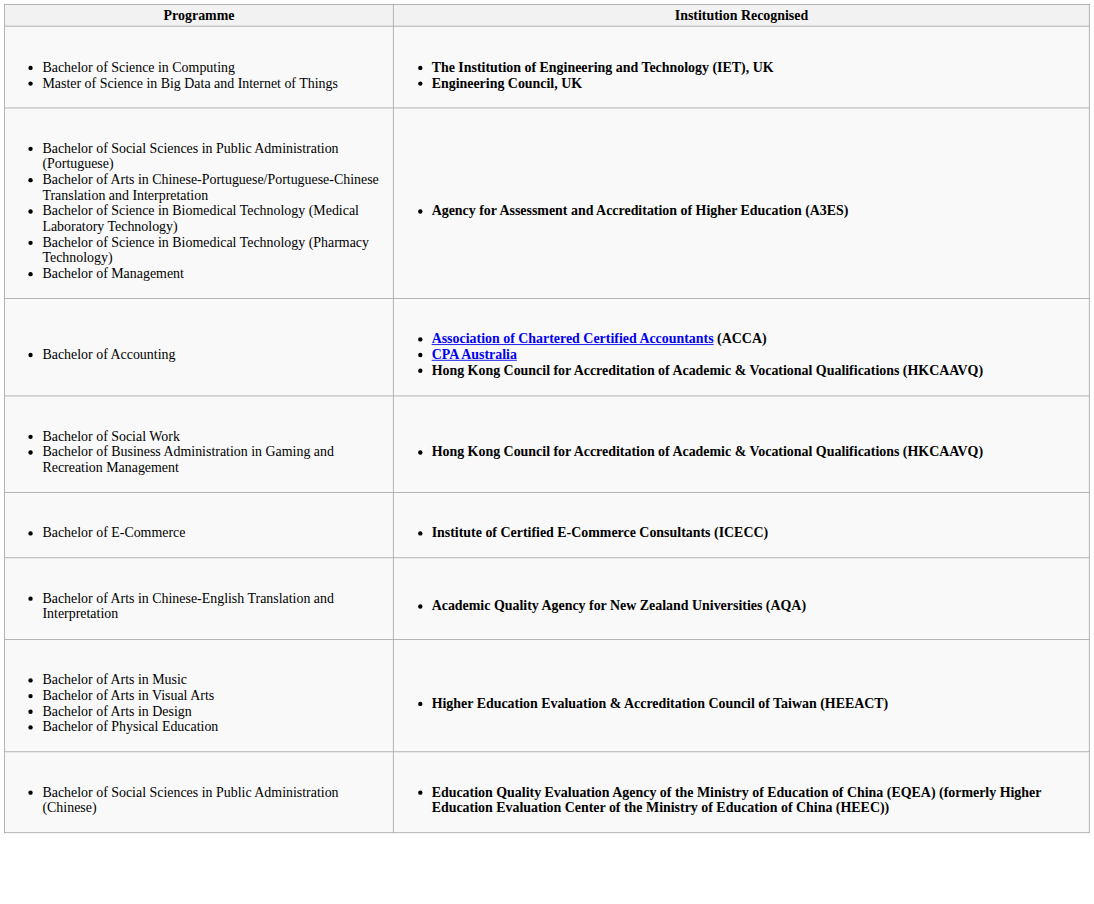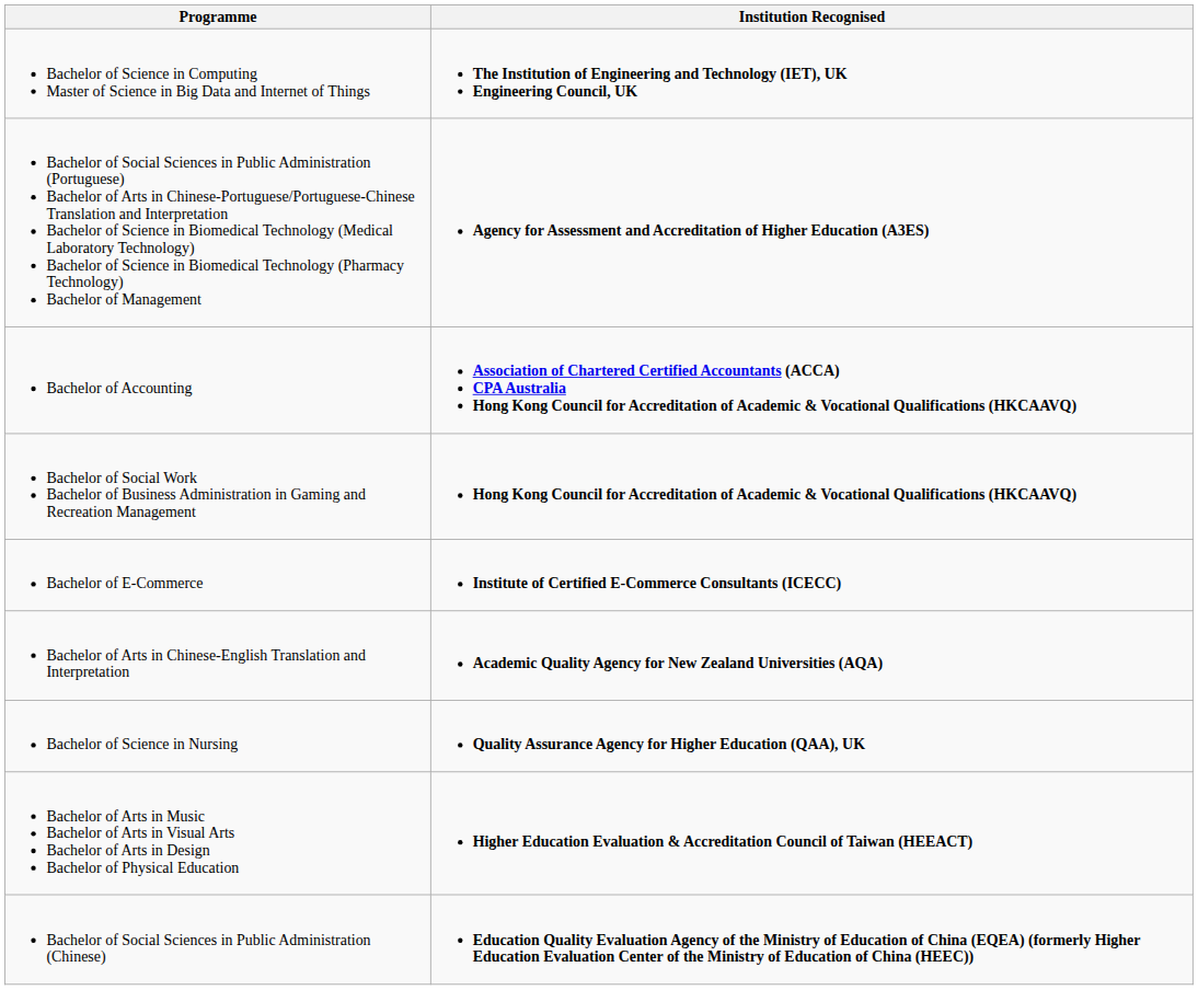+ row: Bachelor of Science in Nursing | Quality Assurance Agency for Higher Education (QAA), UK
